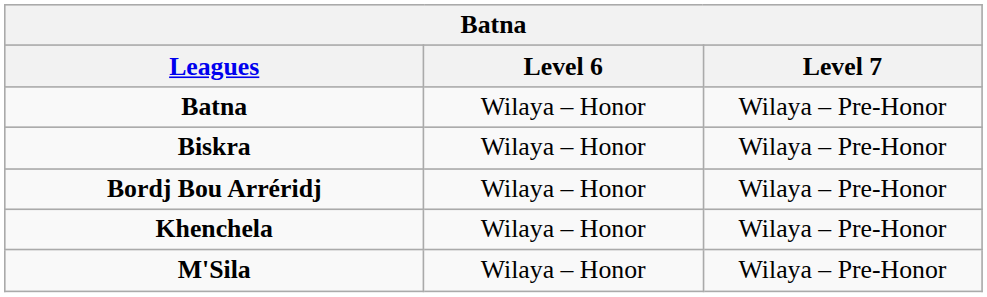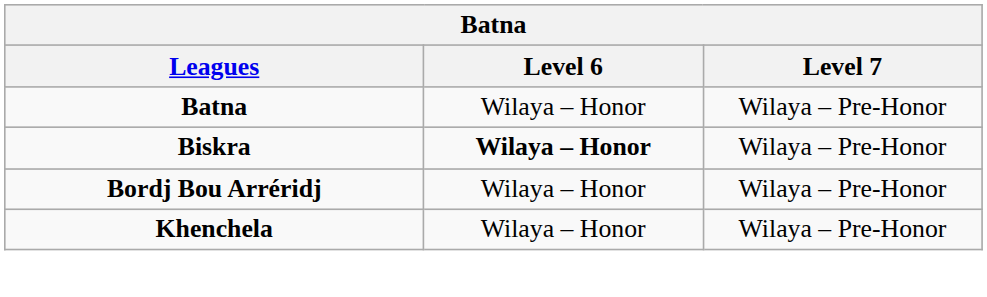Biskra | Level 6: normal -> bold
- row: M'Sila | Wilaya – Honor | Wilaya – Pre-Honor
